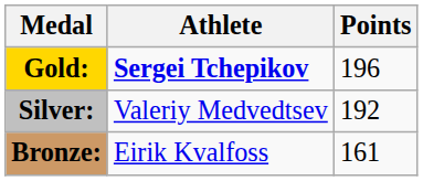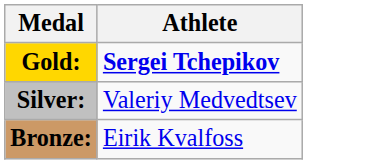- column: Points | 196 | 192 | 161
